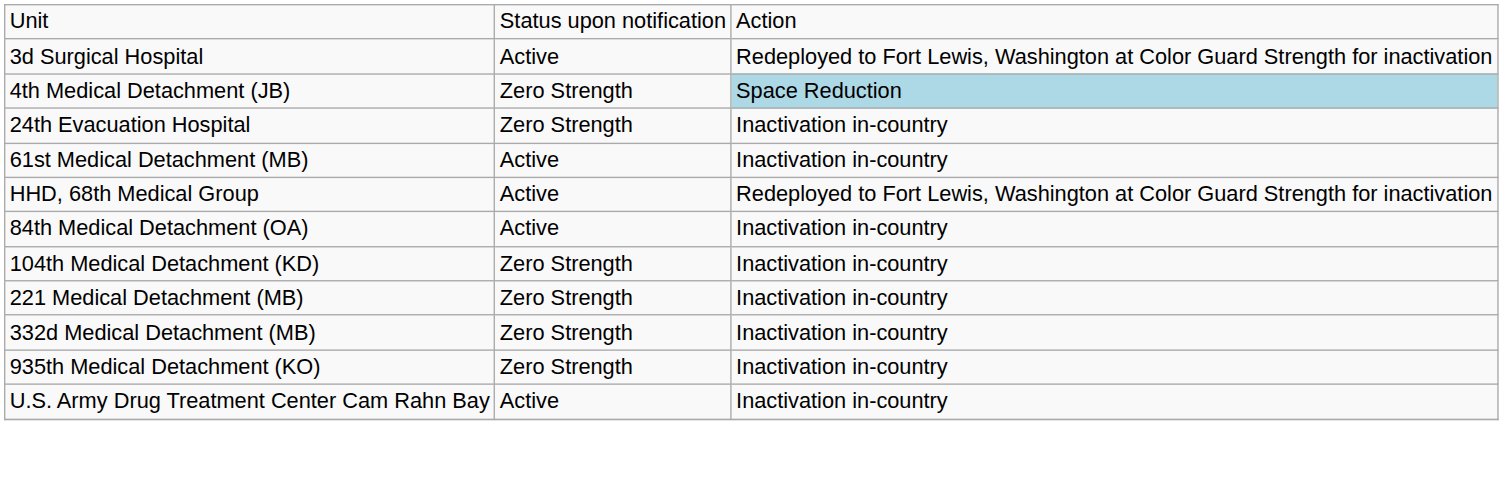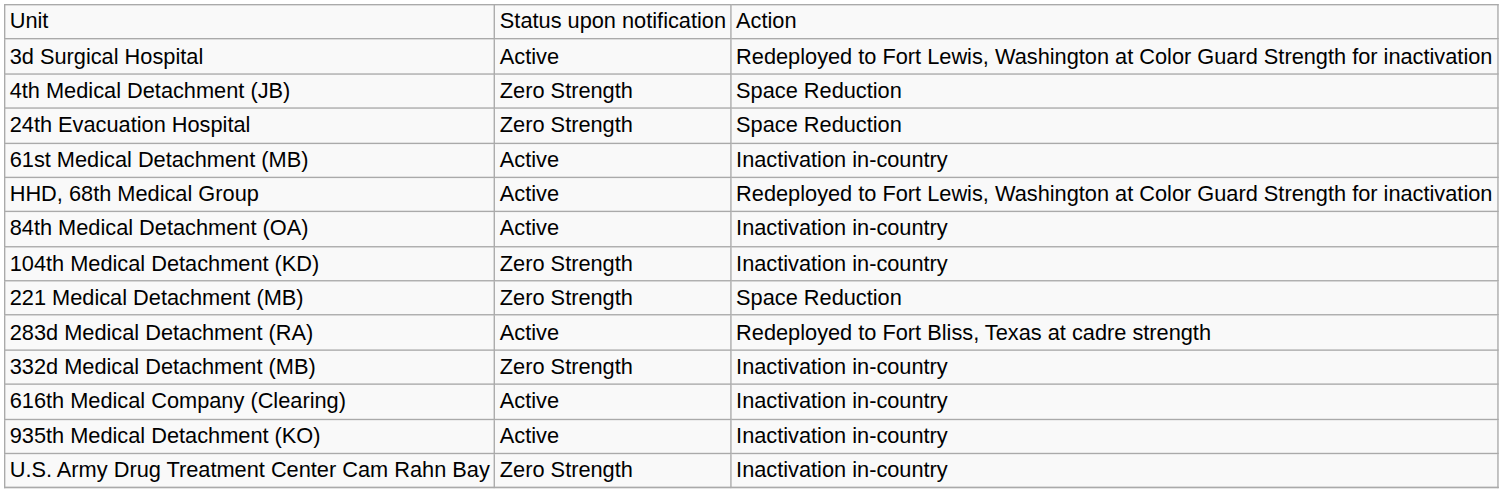4th Medical Detachment (JB) | column 3: lightblue background -> no background
24th Evacuation Hospital | column 3: Inactivation in-country -> Space Reduction
221 Medical Detachment (MB) | column 3: Inactivation in-country -> Space Reduction
+ row: 283d Medical Detachment (RA) | Active | Redeployed to Fort Bliss, Texas at cadre strength
+ row: 616th Medical Company (Clearing) | Active | Inactivation in-country
935th Medical Detachment (KO) | column 2: Zero Strength -> Active
U.S. Army Drug Treatment Center Cam Rahn Bay | column 2: Active -> Zero Strength
